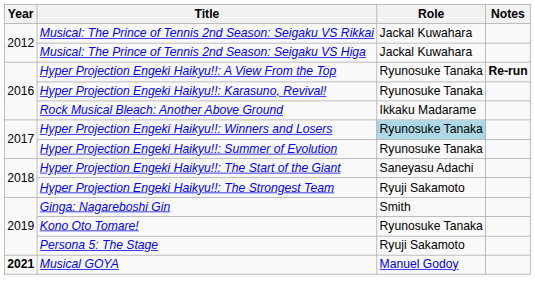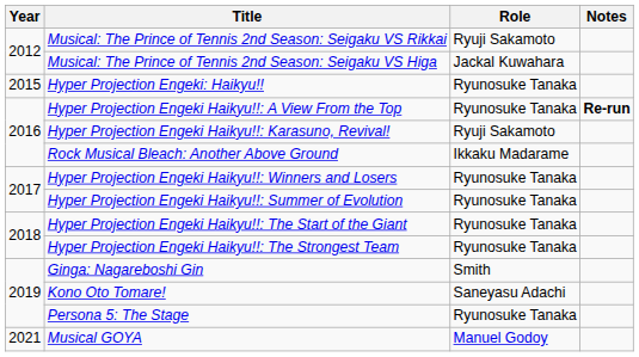Musical: The Prince of Tennis 2nd Season: Seigaku VS Rikkai | Role: Jackal Kuwahara -> Ryuji Sakamoto
+ row: 2015 | Hyper Projection Engeki: Haikyu!! | Ryunosuke Tanaka
Hyper Projection Engeki Haikyu!!: Karasuno, Revival! | Role: Ryunosuke Tanaka -> Ryuji Sakamoto
Hyper Projection Engeki Haikyu!!: Winners and Losers | Role: lightblue background -> no background
Hyper Projection Engeki Haikyu!!: The Start of the Giant | Role: Saneyasu Adachi -> Ryunosuke Tanaka
Hyper Projection Engeki Haikyu!!: The Strongest Team | Role: Ryuji Sakamoto -> Ryunosuke Tanaka
Kono Oto Tomare! | Role: Ryunosuke Tanaka -> Saneyasu Adachi
Persona 5: The Stage | Role: Ryuji Sakamoto -> Ryunosuke Tanaka
Musical GOYA | Year: bold -> normal
